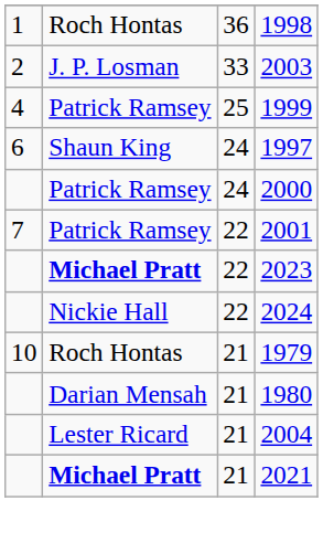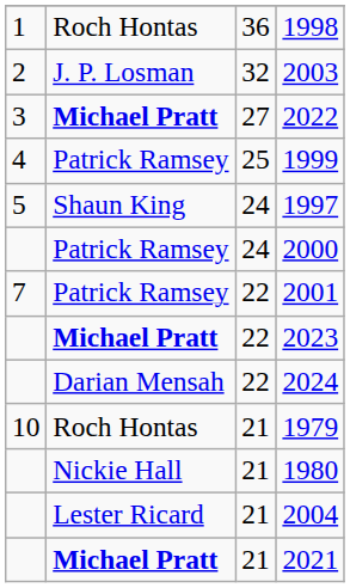2003 | column 3: 33 -> 32
+ row: 3 | Michael Pratt | 27 | 2022
1997 | column 1: 6 -> 5
2024 | column 2: Nickie Hall -> Darian Mensah
1980 | column 2: Darian Mensah -> Nickie Hall
